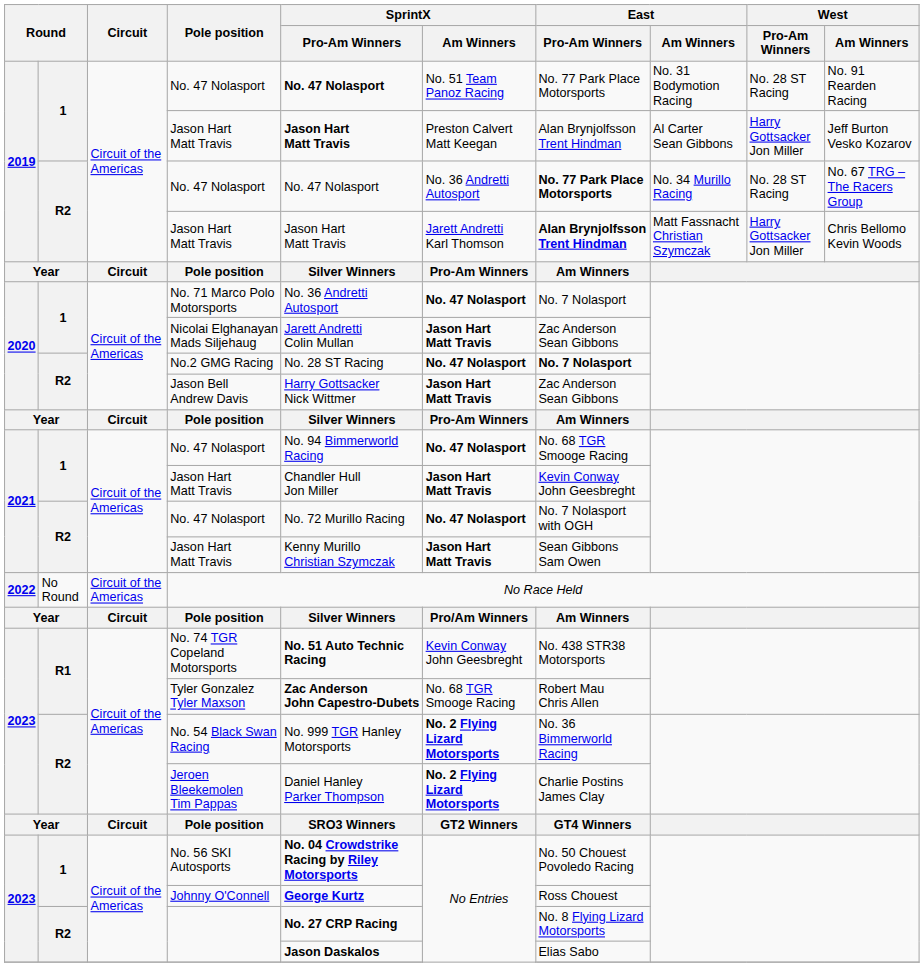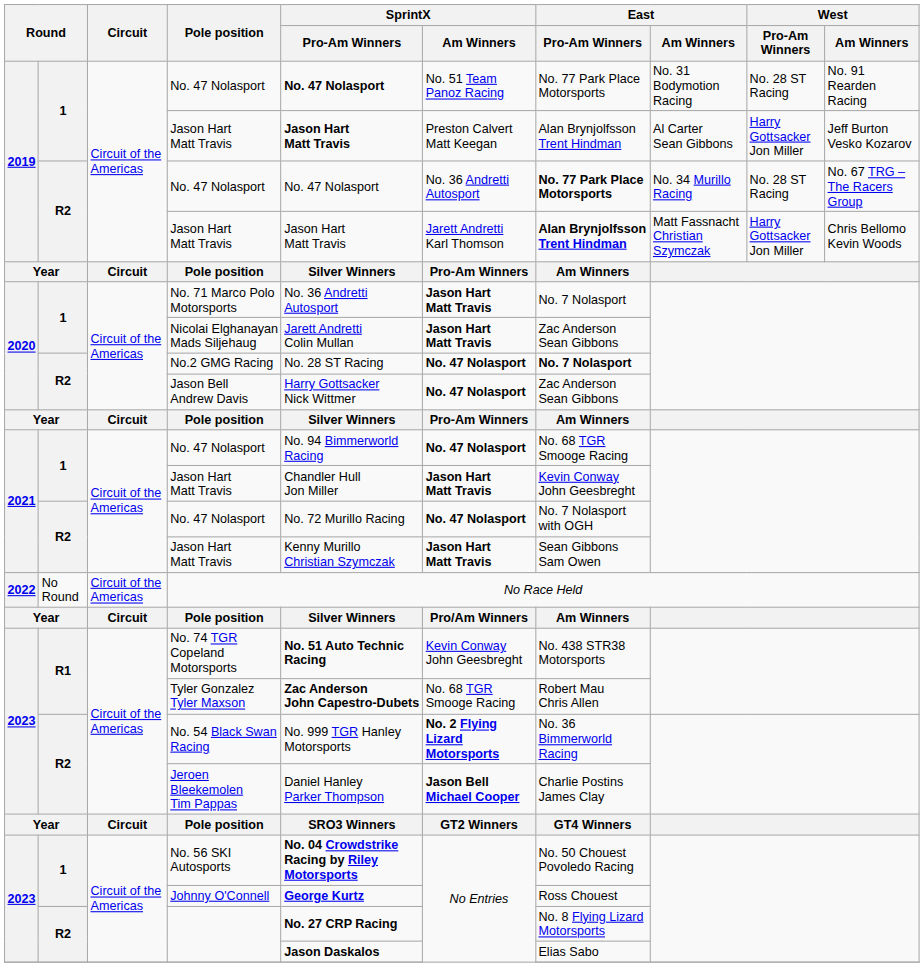No. 71 Marco Polo Motorsports | SprintX / Am Winners: No. 47 Nolasport -> Jason Hart Matt Travis
Jason Bell Andrew Davis | SprintX / Am Winners: Jason Hart Matt Travis -> No. 47 Nolasport
Jeroen Bleekemolen Tim Pappas | SprintX / Am Winners: No. 2 Flying Lizard Motorsports -> Jason Bell Michael Cooper
